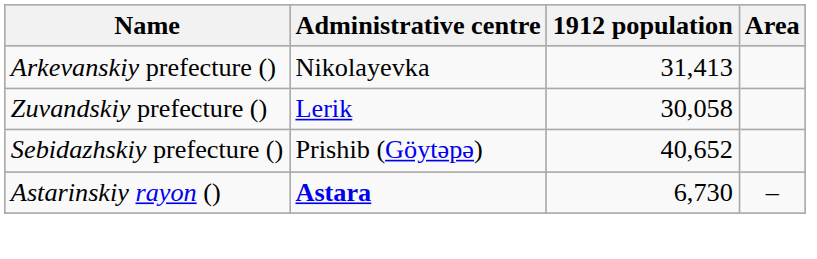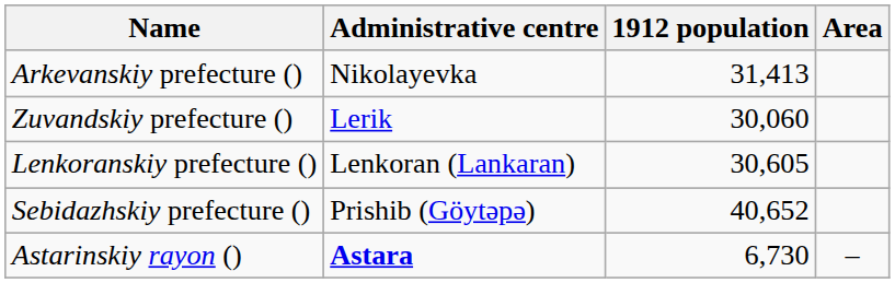Zuvandskiy prefecture () | 1912 population: 30,058 -> 30,060
+ row: Lenkoranskiy prefecture () | Lenkoran (Lankaran) | 30,605
